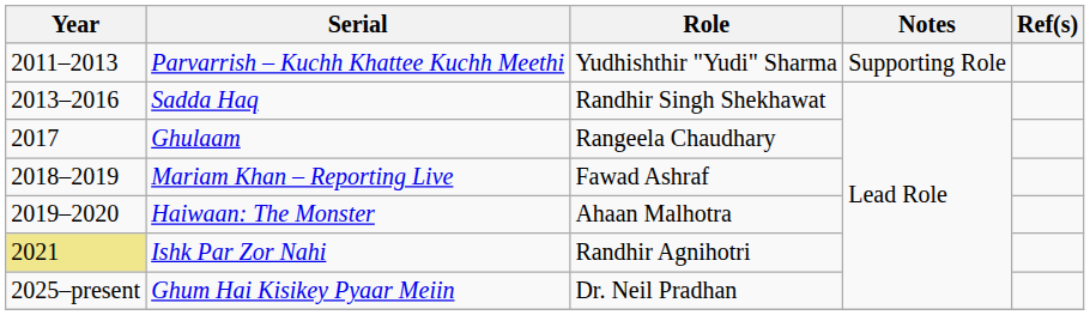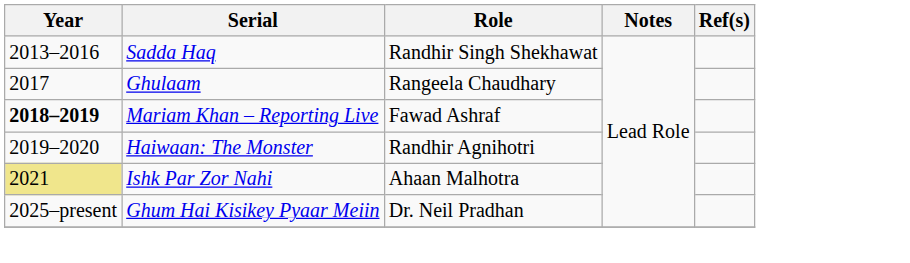- row: 2011–2013 | Parvarrish – Kuchh Khattee Kuchh Meethi | Yudhishthir "Yudi" Sharma | Supporting Role
Mariam Khan – Reporting Live | Year: normal -> bold
Haiwaan: The Monster | Role: Ahaan Malhotra -> Randhir Agnihotri
Ishk Par Zor Nahi | Role: Randhir Agnihotri -> Ahaan Malhotra
